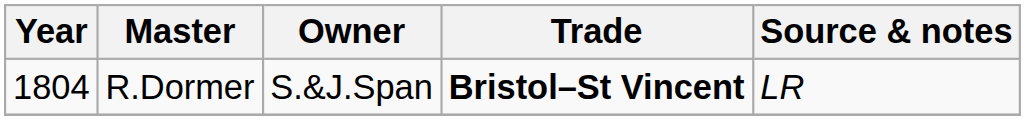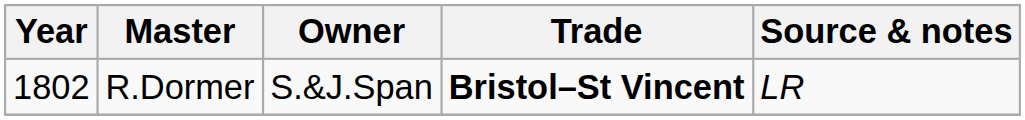R.Dormer | Year: 1804 -> 1802
